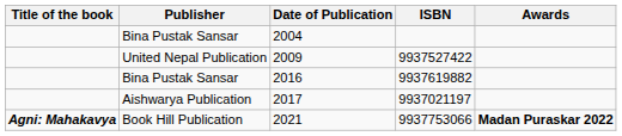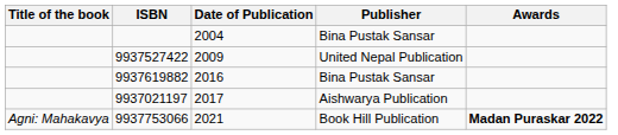columns swapped: Publisher <-> ISBN
2021 | Title of the book: bold -> normal
